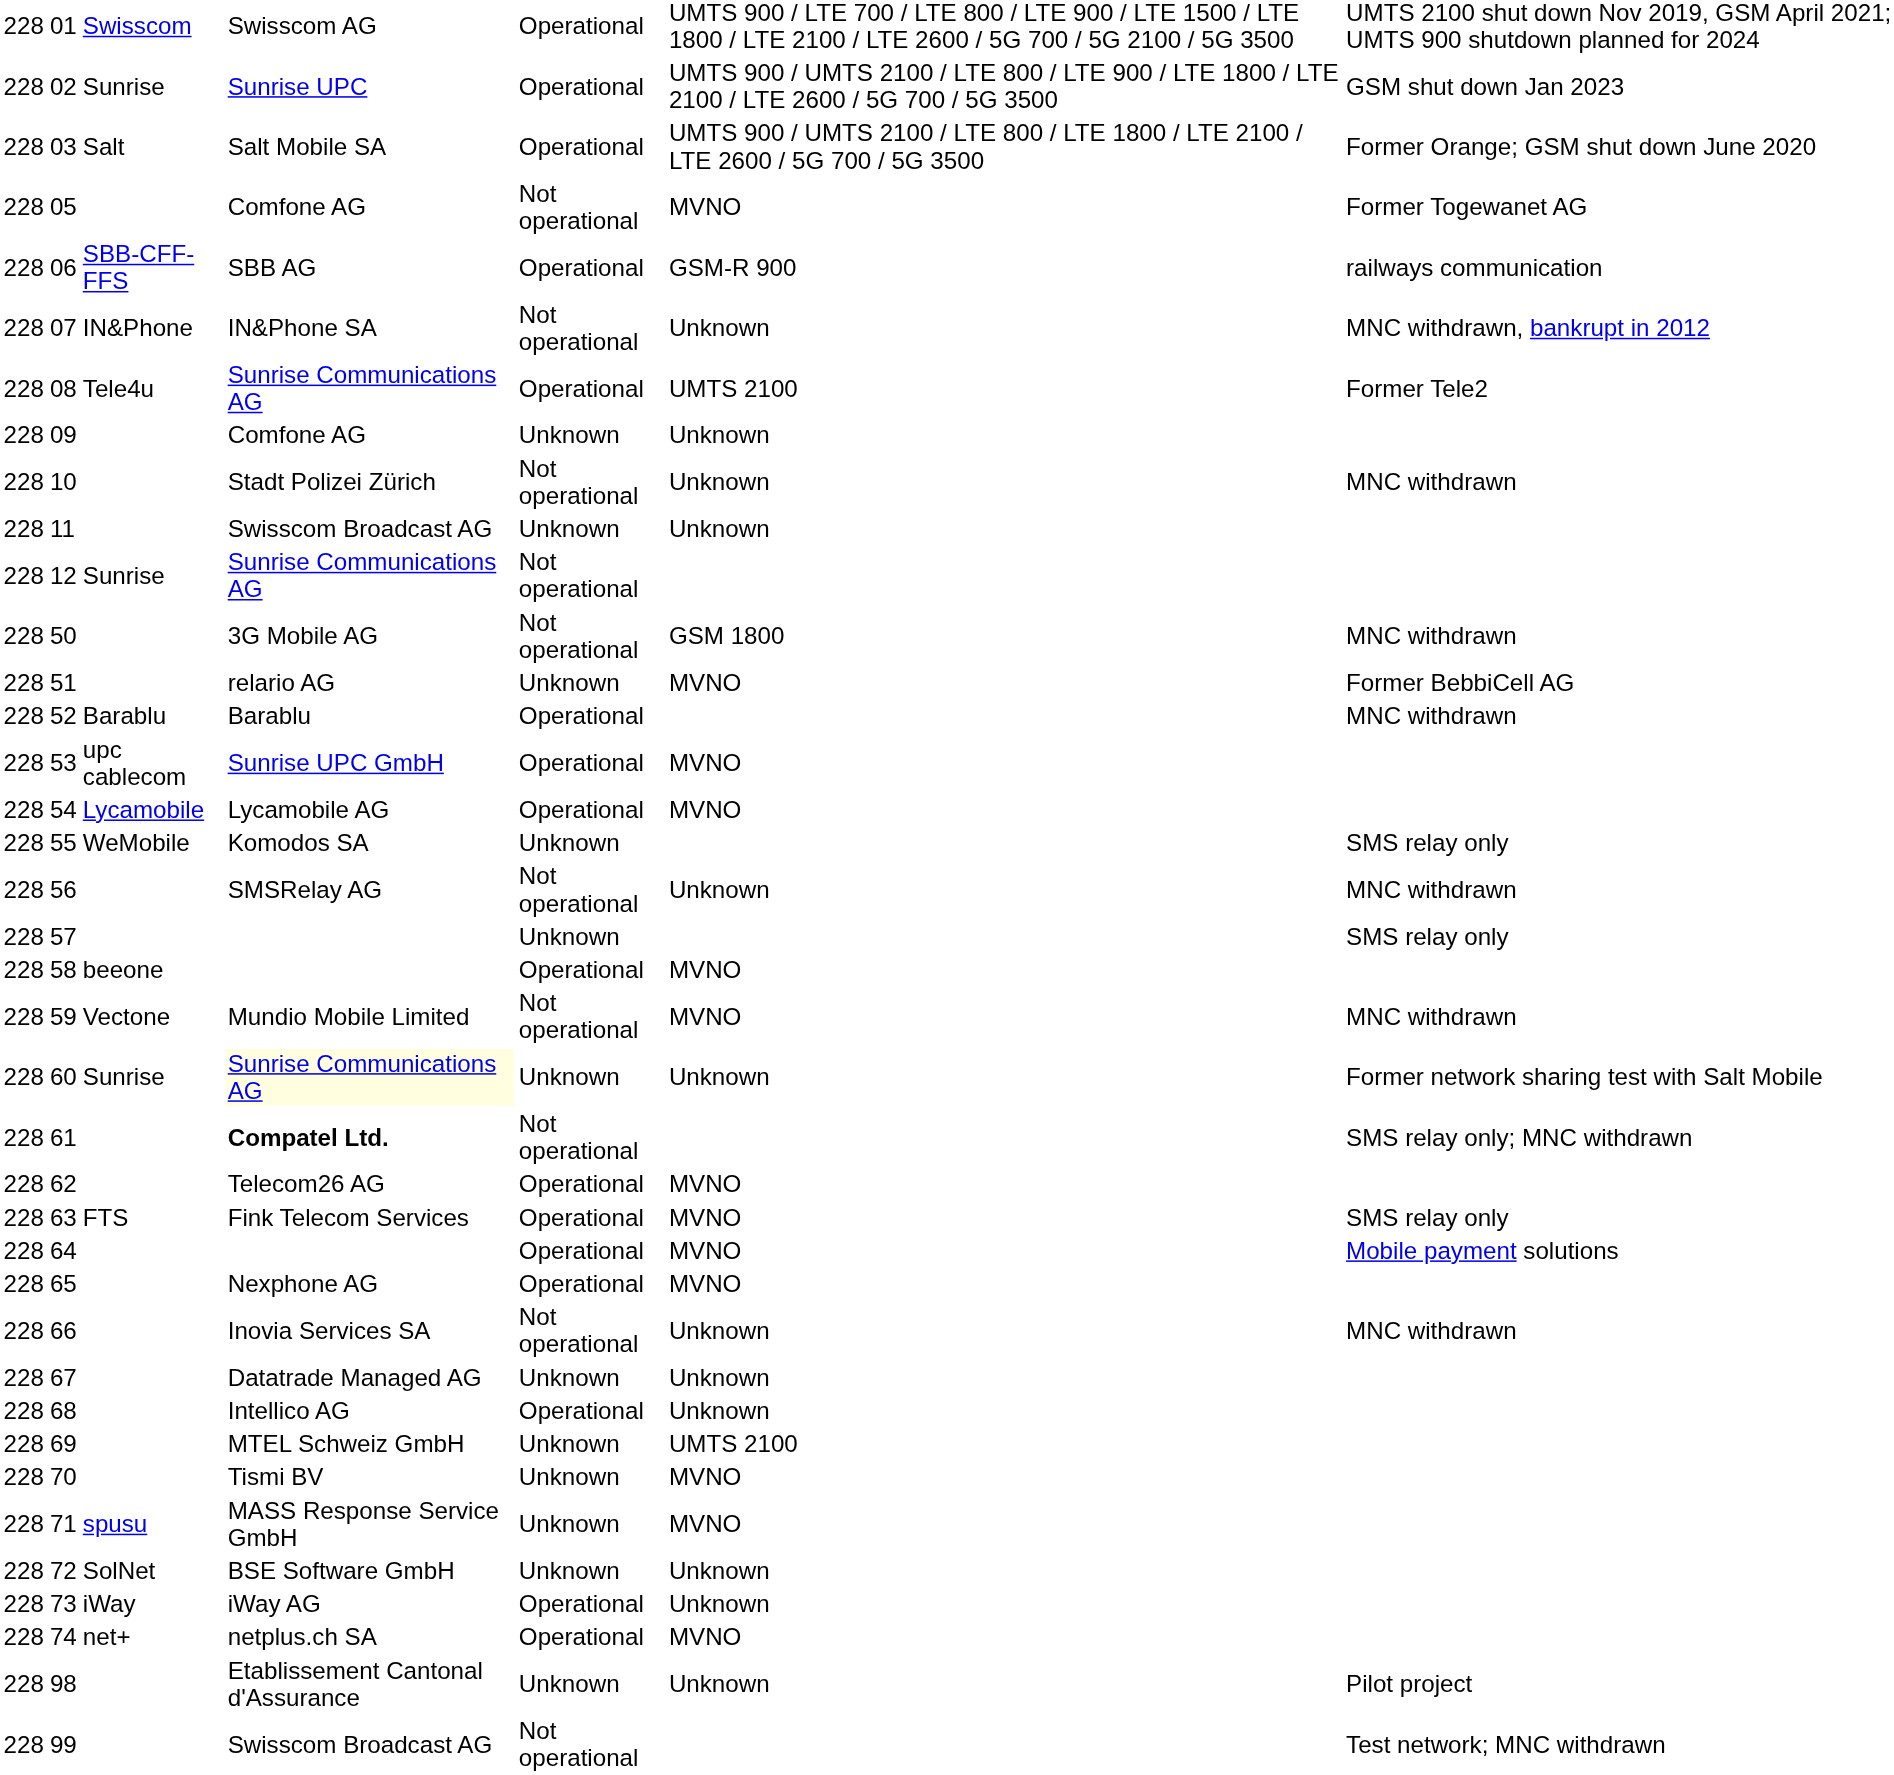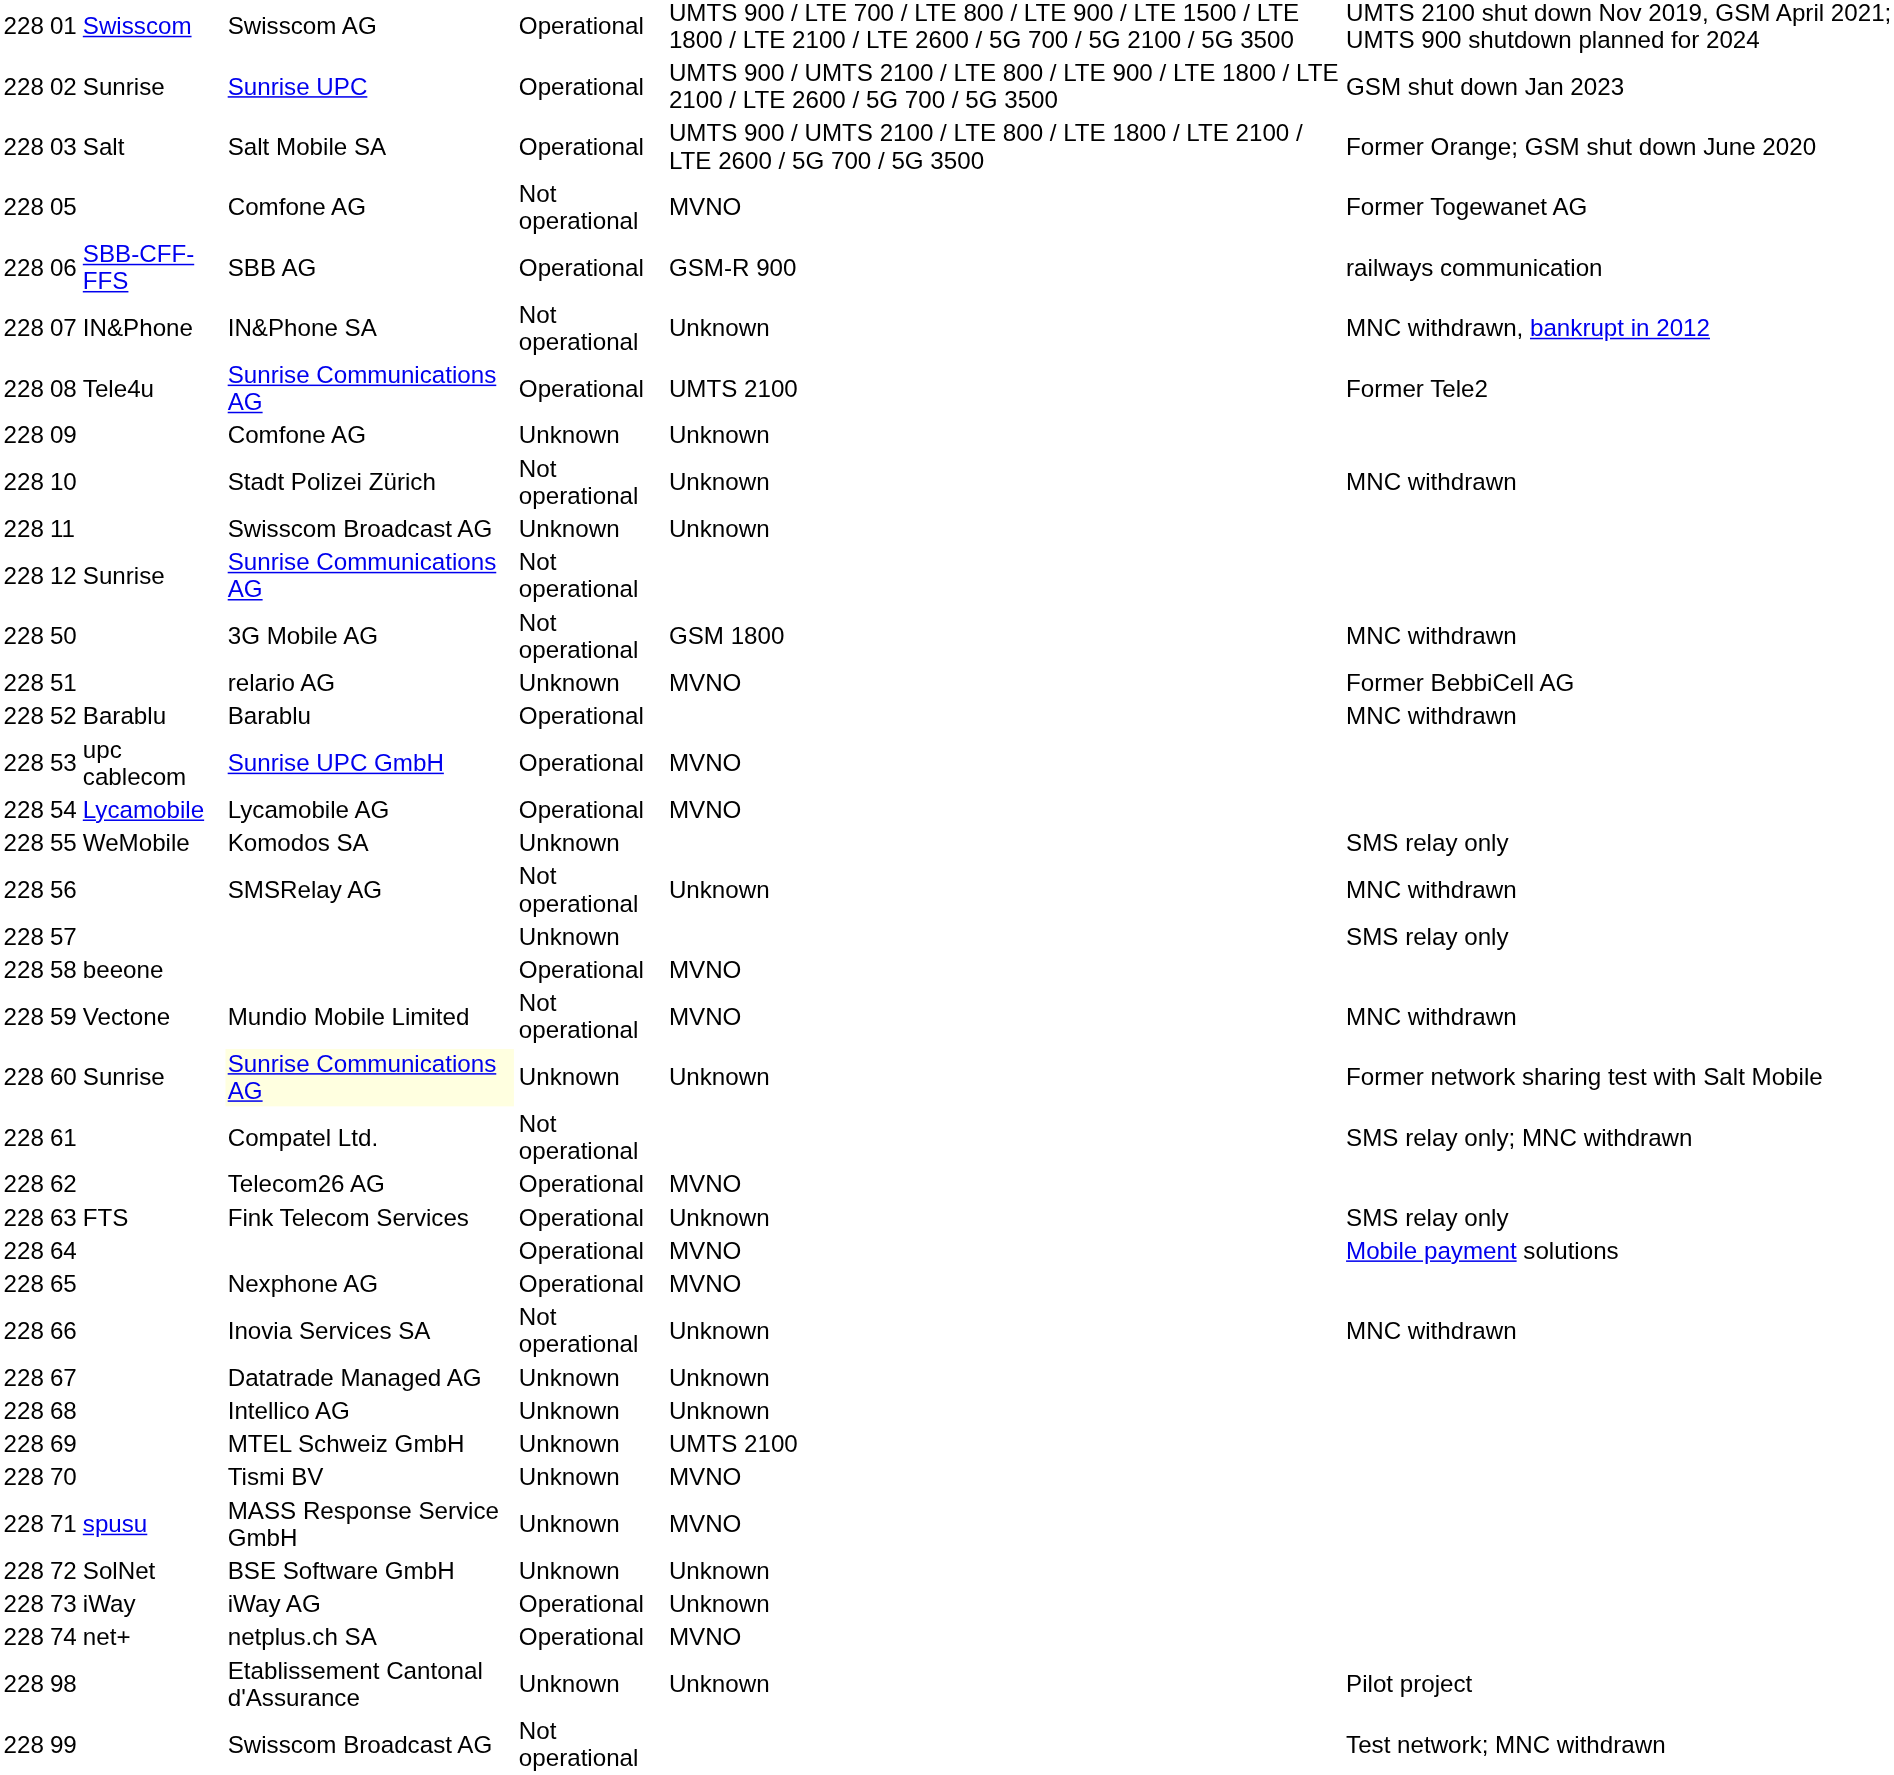61 | column 4: bold -> normal
63 | column 6: MVNO -> Unknown
68 | column 5: Operational -> Unknown
